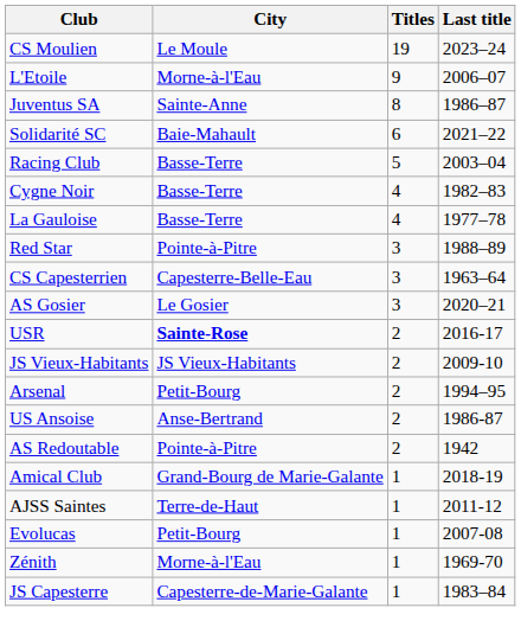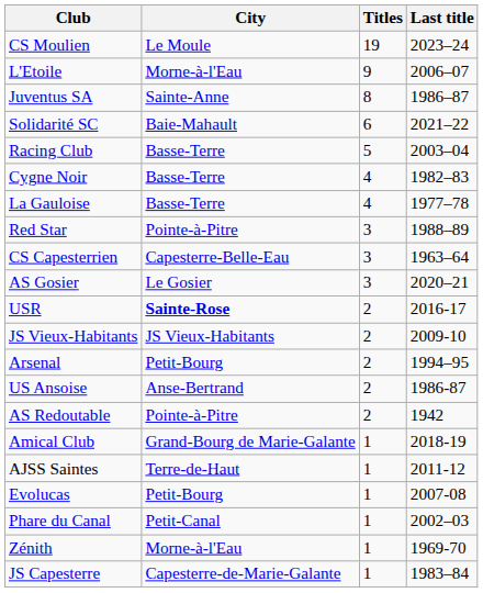+ row: Phare du Canal | Petit-Canal | 1 | 2002–03
